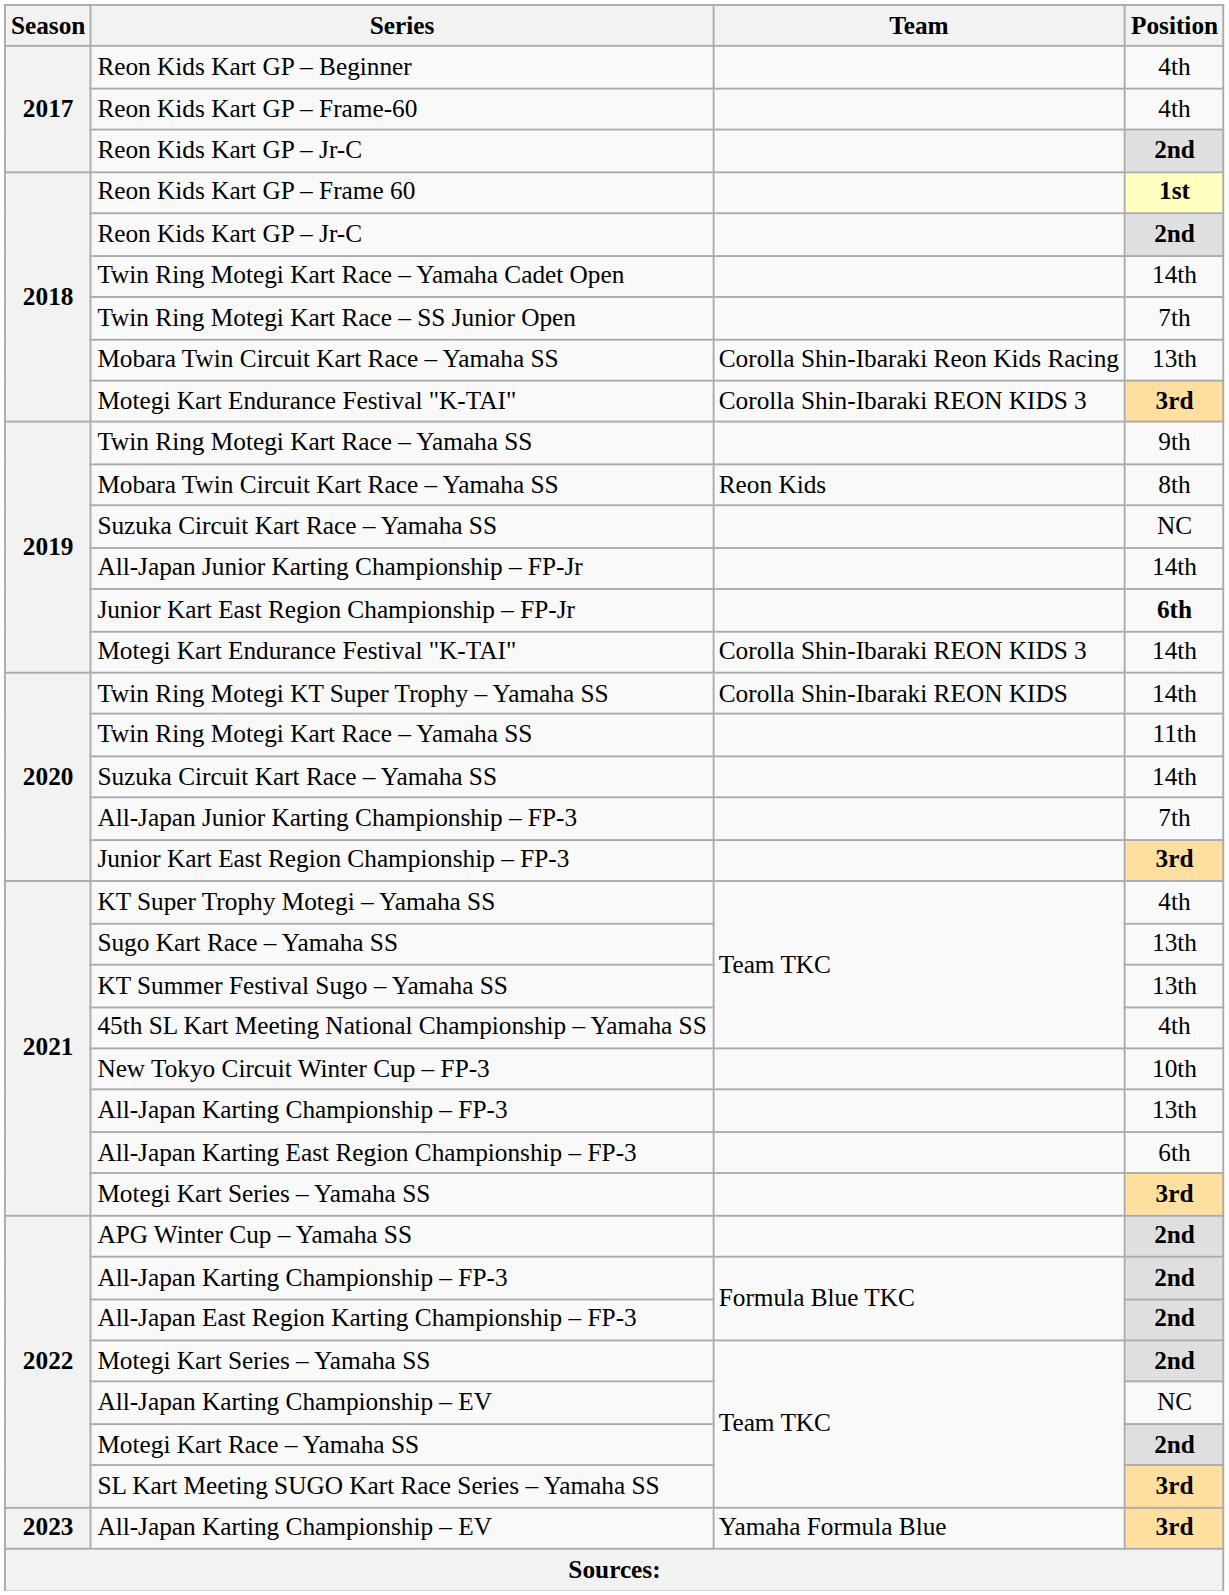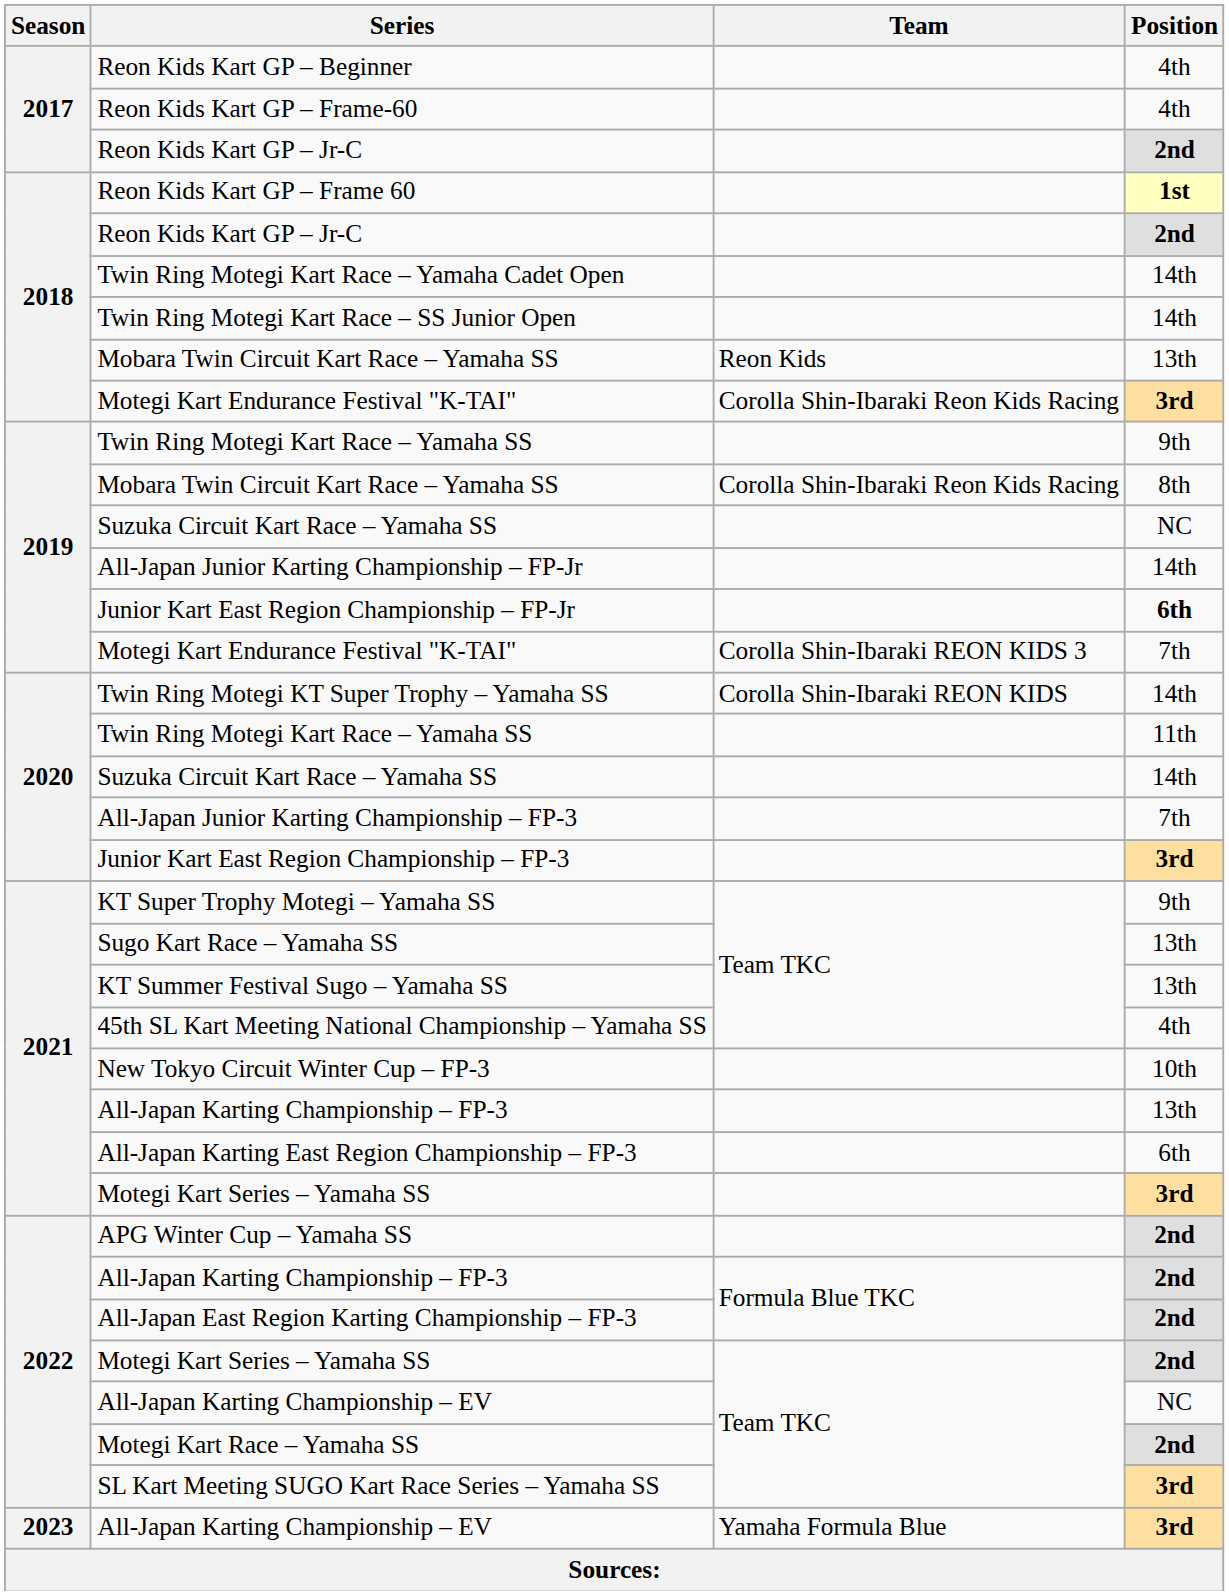Twin Ring Motegi Kart Race – SS Junior Open | Position: 7th -> 14th
2018 / Mobara Twin Circuit Kart Race – Yamaha SS | Team: Corolla Shin-Ibaraki Reon Kids Racing -> Reon Kids
2018 / Motegi Kart Endurance Festival "K-TAI" | Team: Corolla Shin-Ibaraki REON KIDS 3 -> Corolla Shin-Ibaraki Reon Kids Racing
2019 / Mobara Twin Circuit Kart Race – Yamaha SS | Team: Reon Kids -> Corolla Shin-Ibaraki Reon Kids Racing
2019 / Motegi Kart Endurance Festival "K-TAI" | Position: 14th -> 7th
KT Super Trophy Motegi – Yamaha SS | Position: 4th -> 9th
